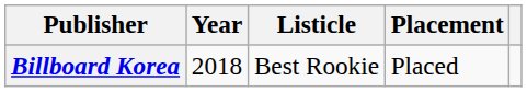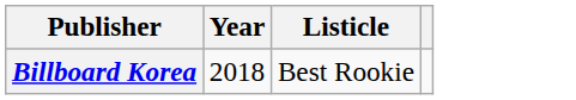- column: Placement | Placed
